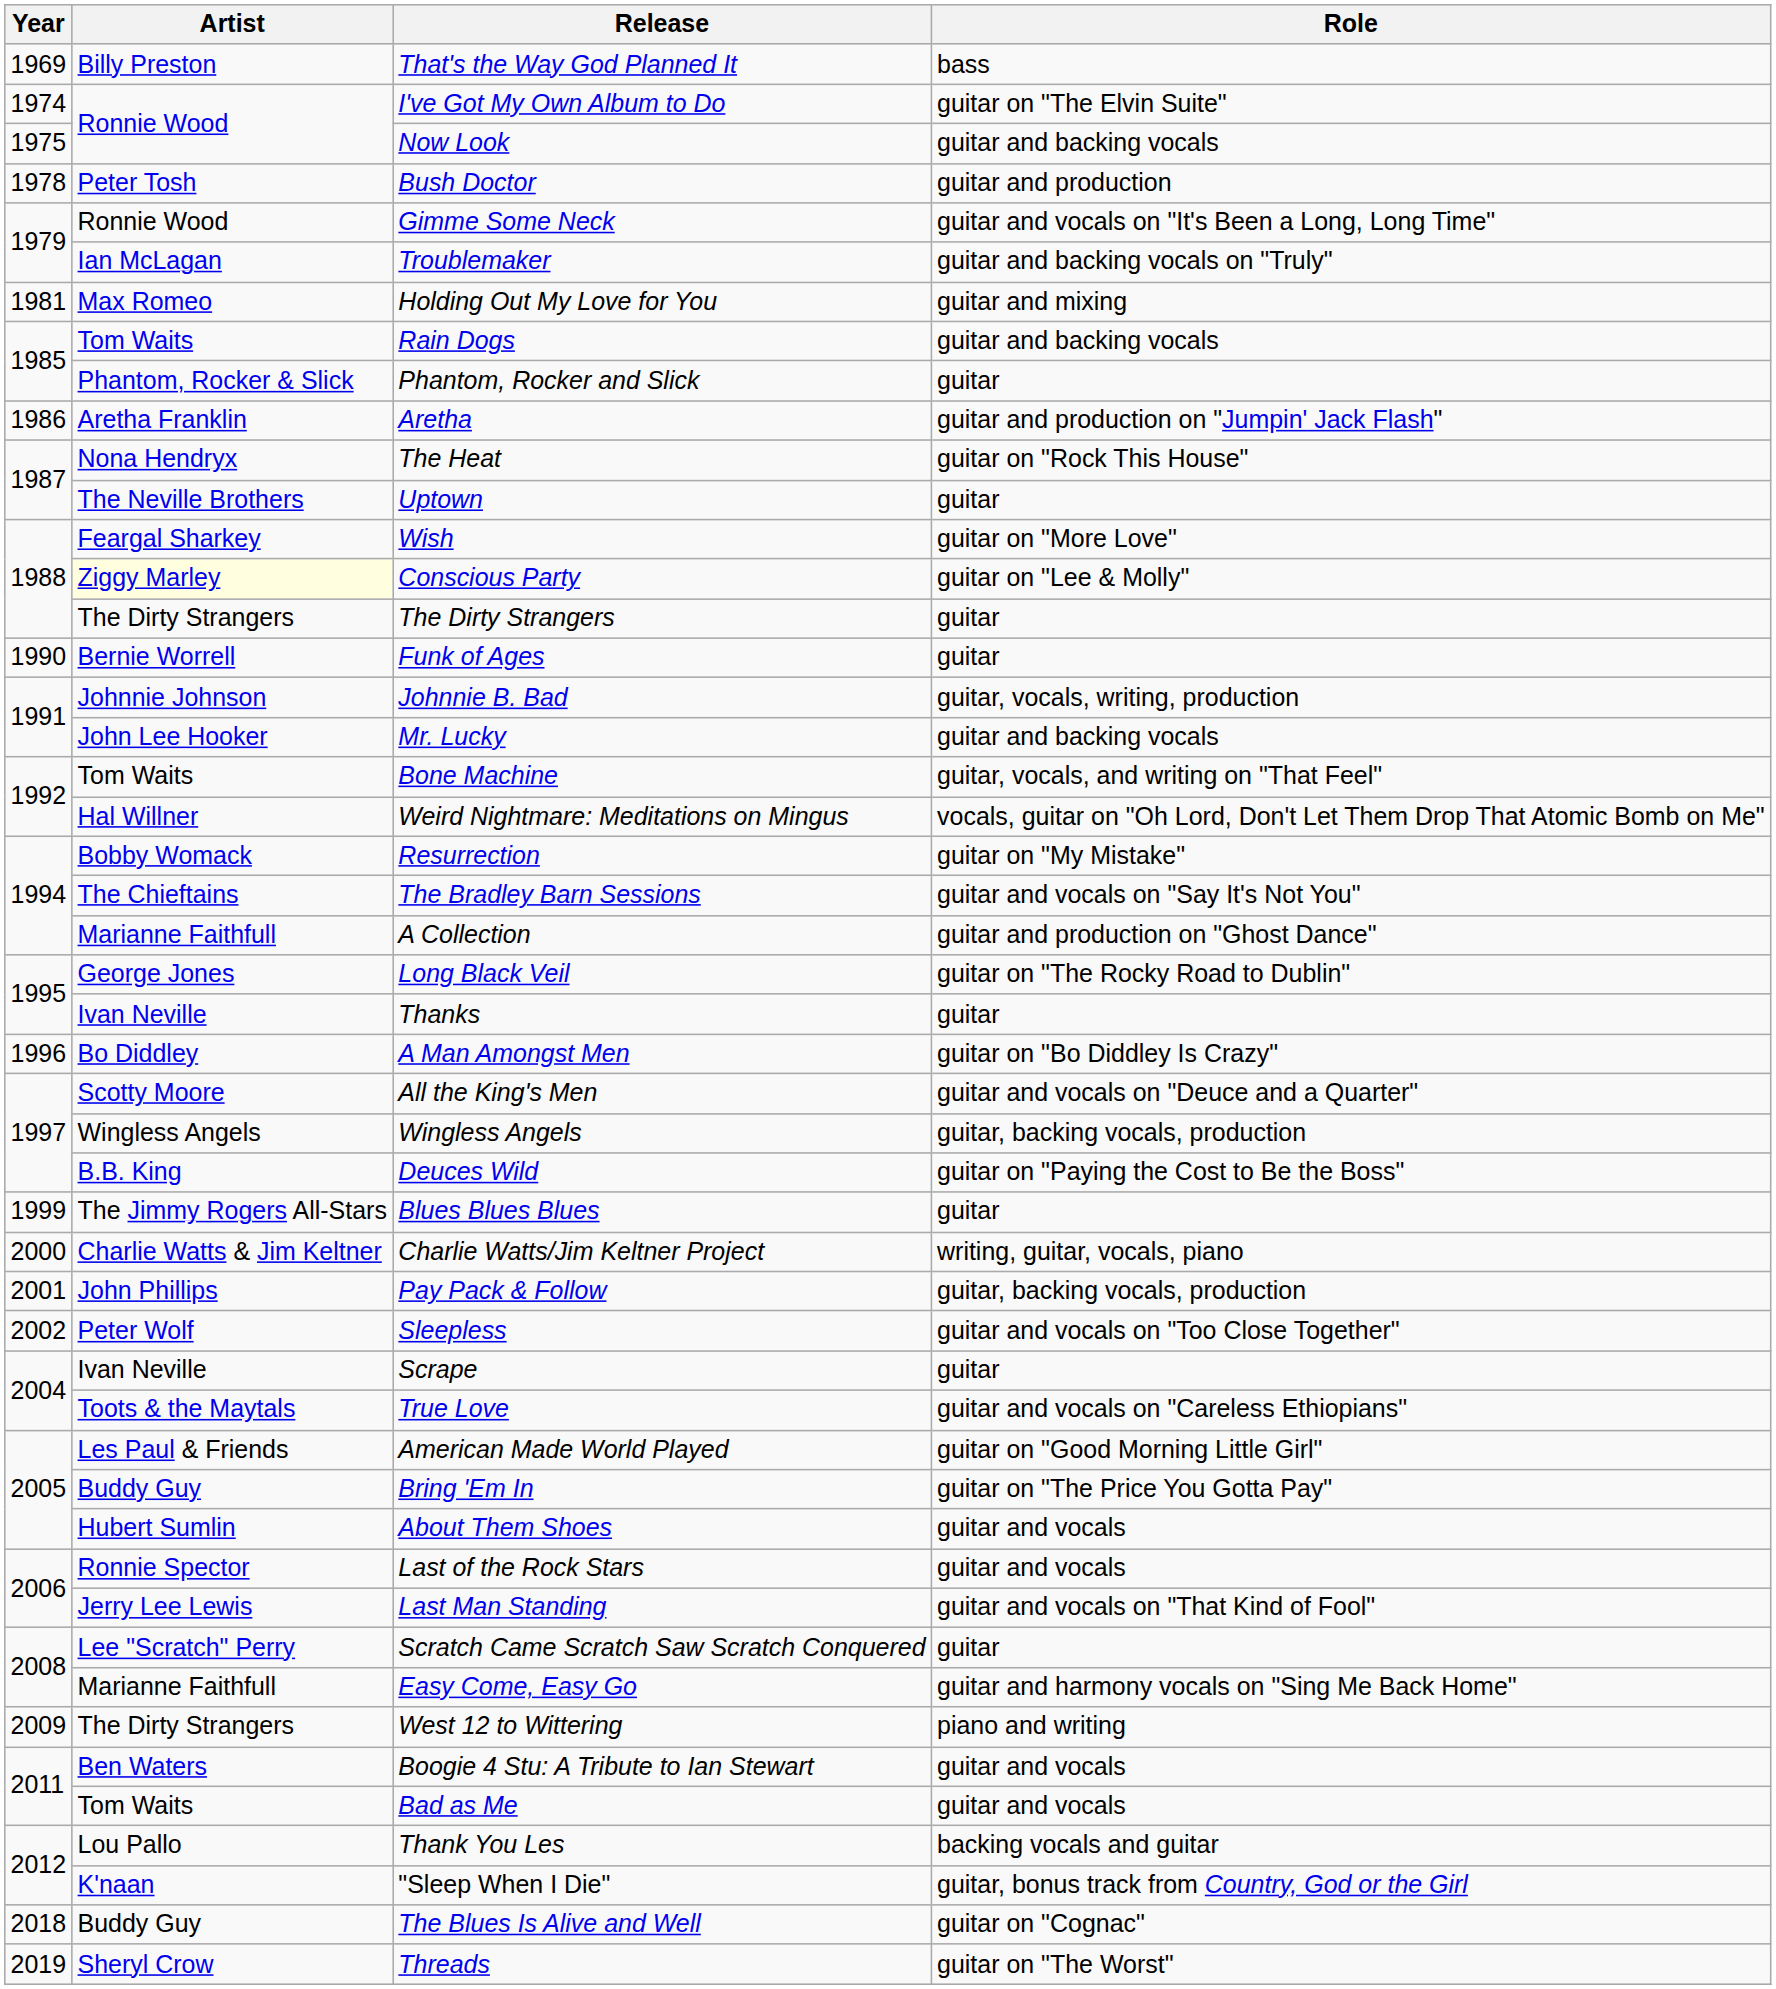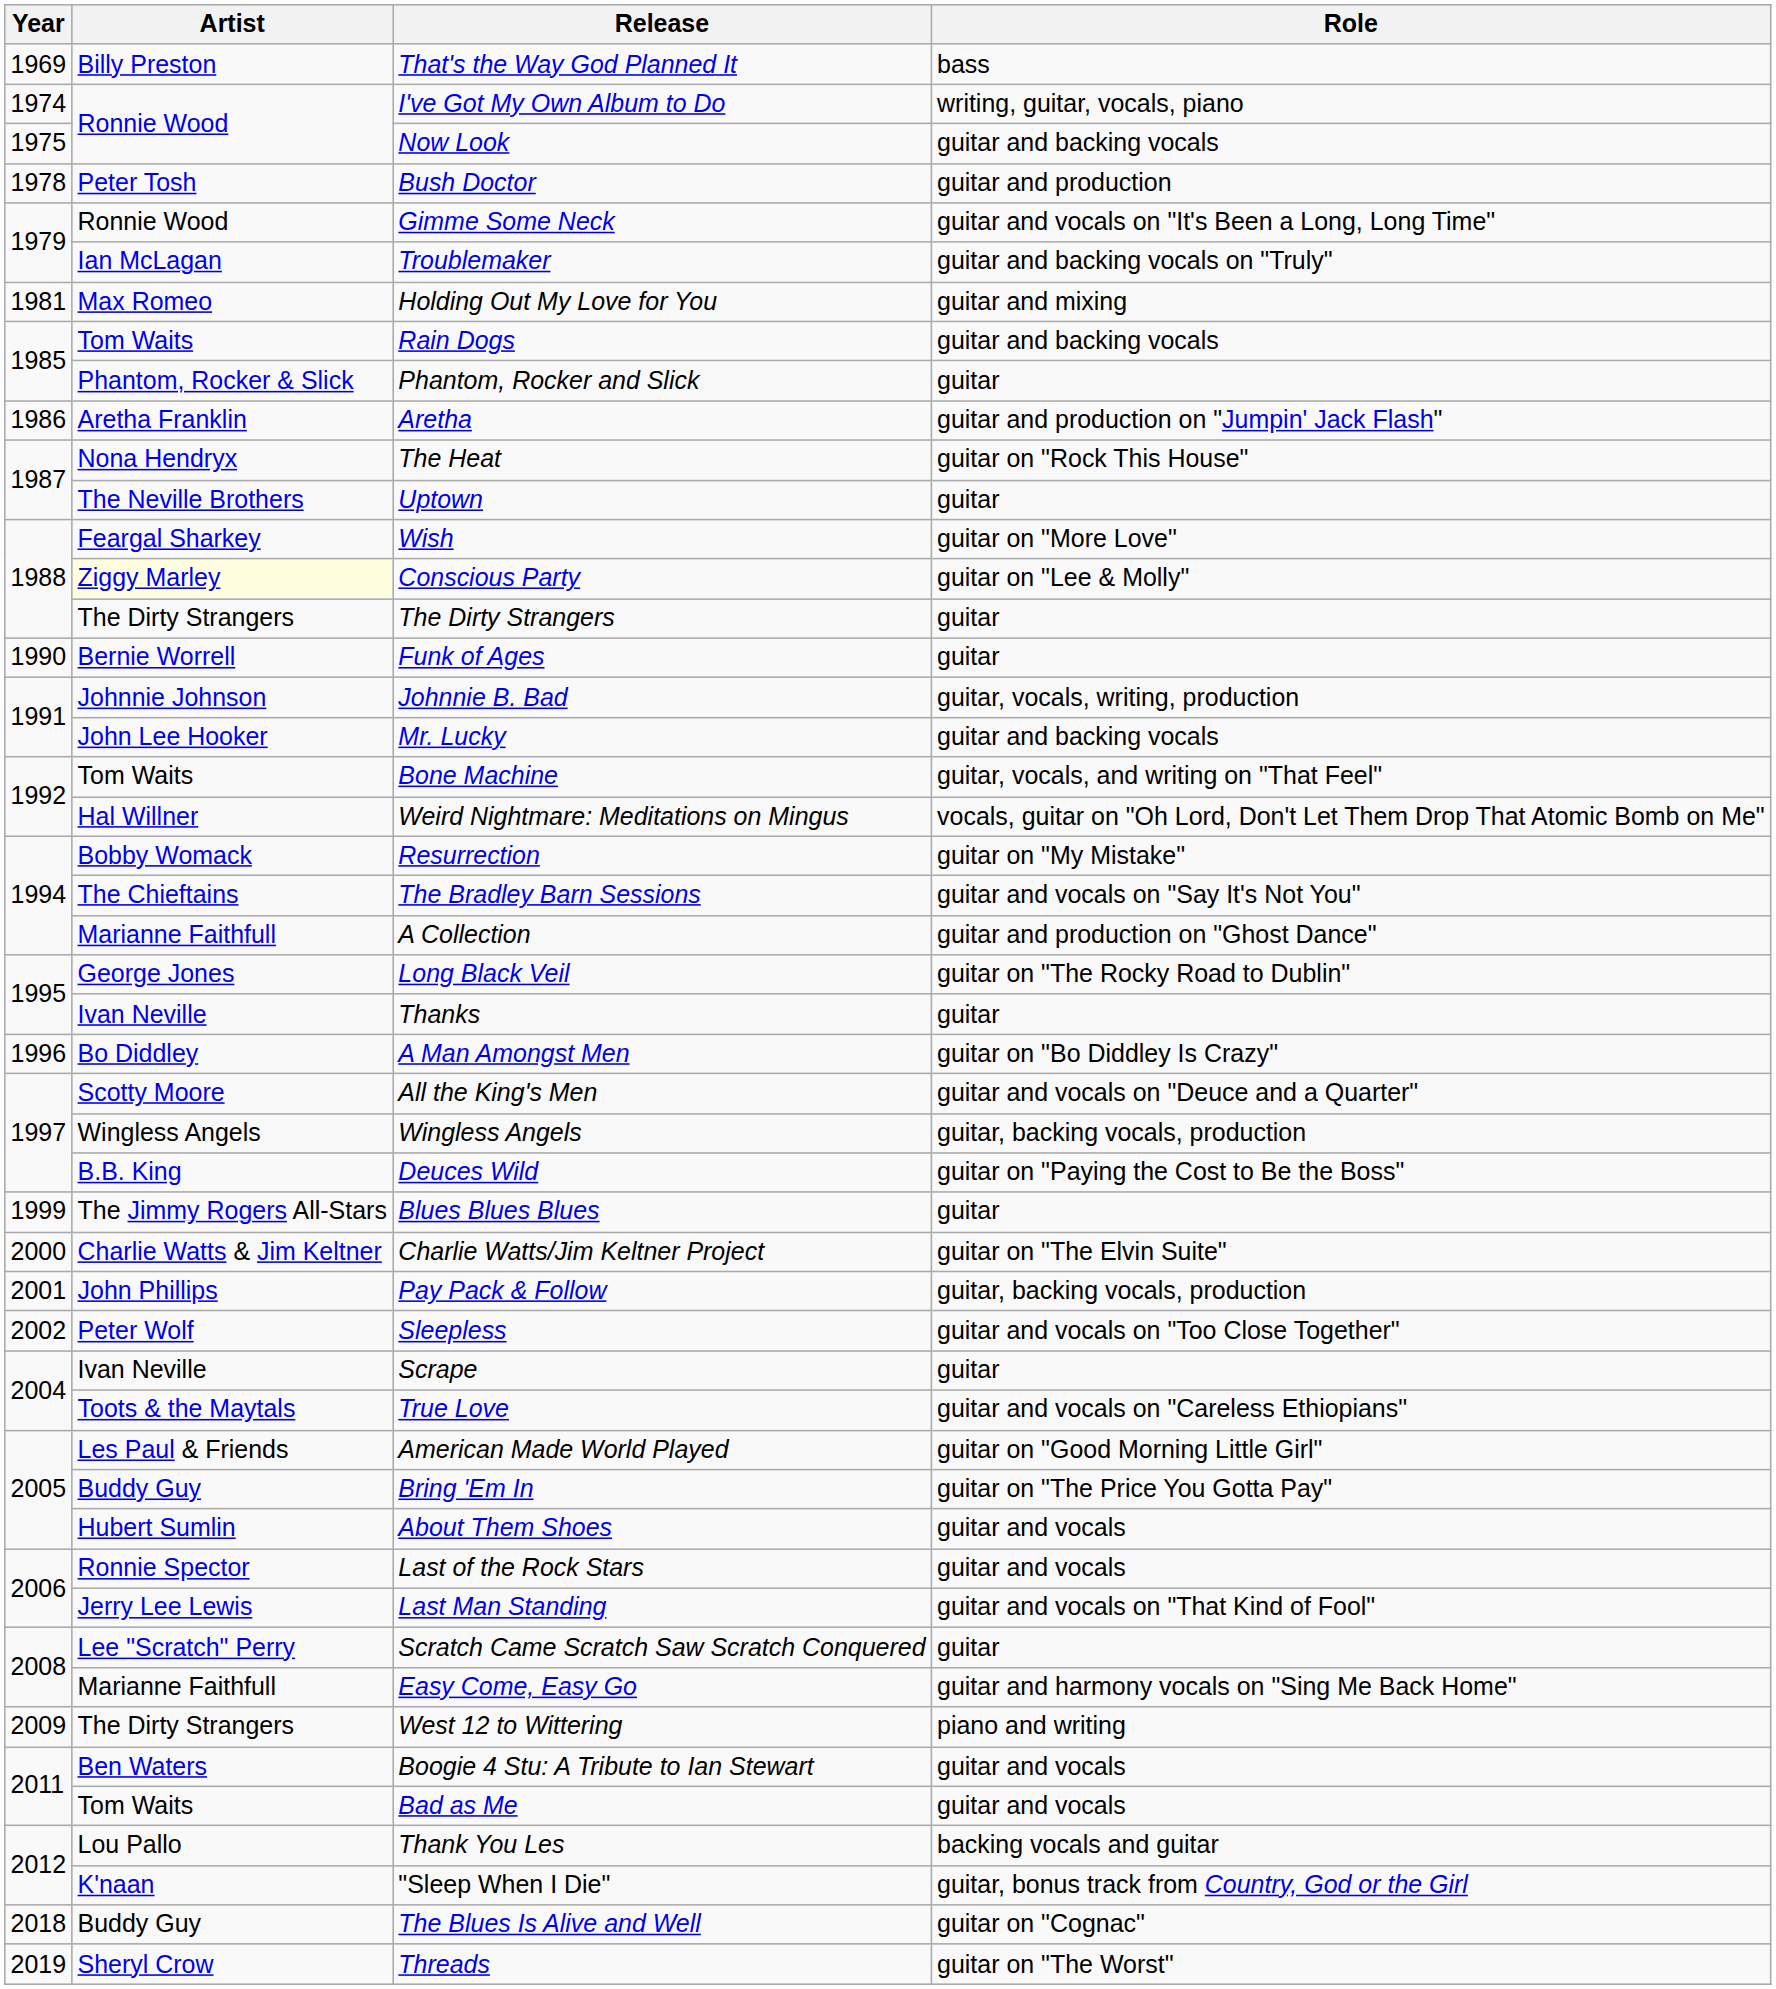I've Got My Own Album to Do | Role: guitar on "The Elvin Suite" -> writing, guitar, vocals, piano
Charlie Watts/Jim Keltner Project | Role: writing, guitar, vocals, piano -> guitar on "The Elvin Suite"
